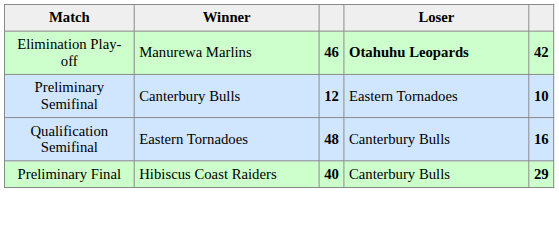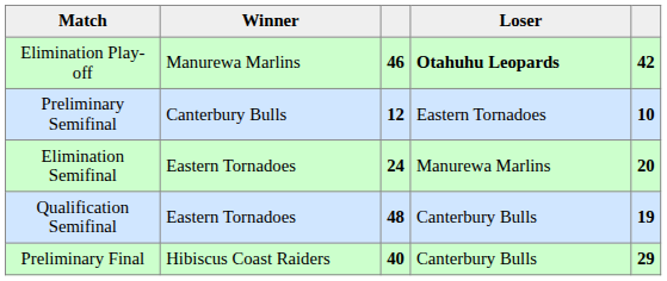+ row: Elimination Semifinal | Eastern Tornadoes | 24 | Manurewa Marlins | 20
Qualification Semifinal | column 5: 16 -> 19
